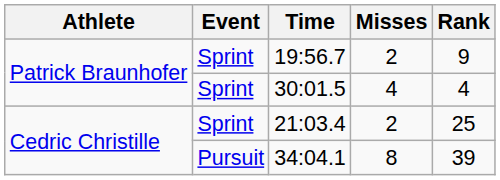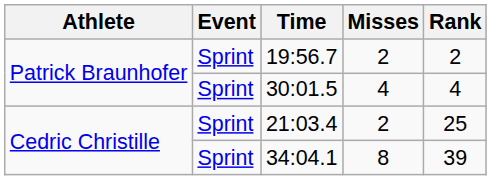19:56.7 | Rank: 9 -> 2
34:04.1 | Event: Pursuit -> Sprint
